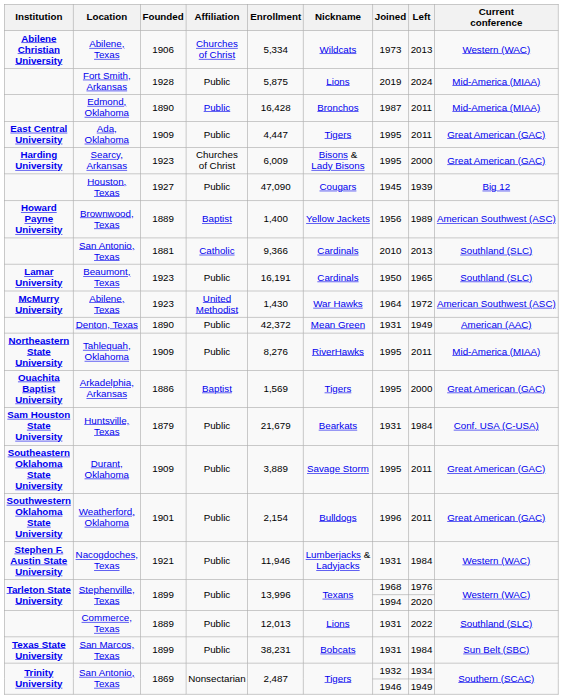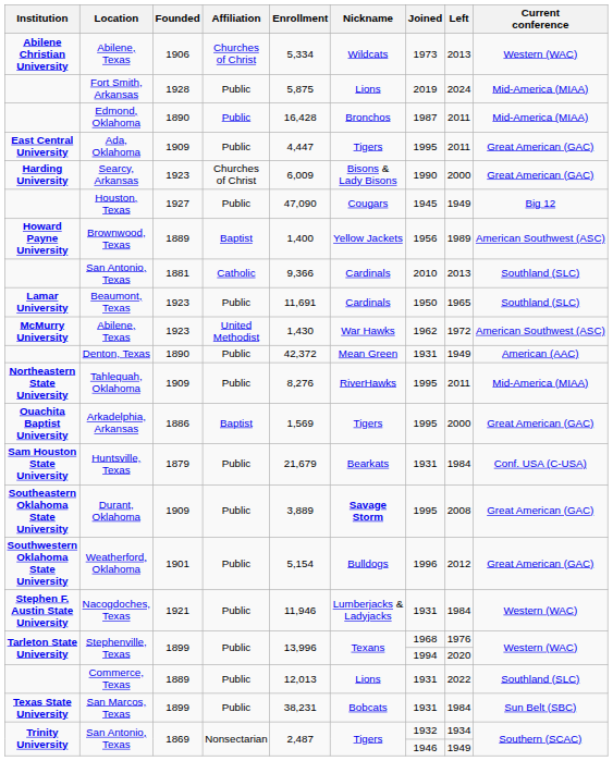Searcy, Arkansas | Joined: 1995 -> 1990
Houston, Texas | Left: 1939 -> 1949
Beaumont, Texas | Enrollment: 16,191 -> 11,691
McMurry University / Abilene, Texas | Joined: 1964 -> 1962
Durant, Oklahoma | Nickname: normal -> bold
Durant, Oklahoma | Left: 2011 -> 2008
Weatherford, Oklahoma | Enrollment: 2,154 -> 5,154
Weatherford, Oklahoma | Left: 2011 -> 2012
